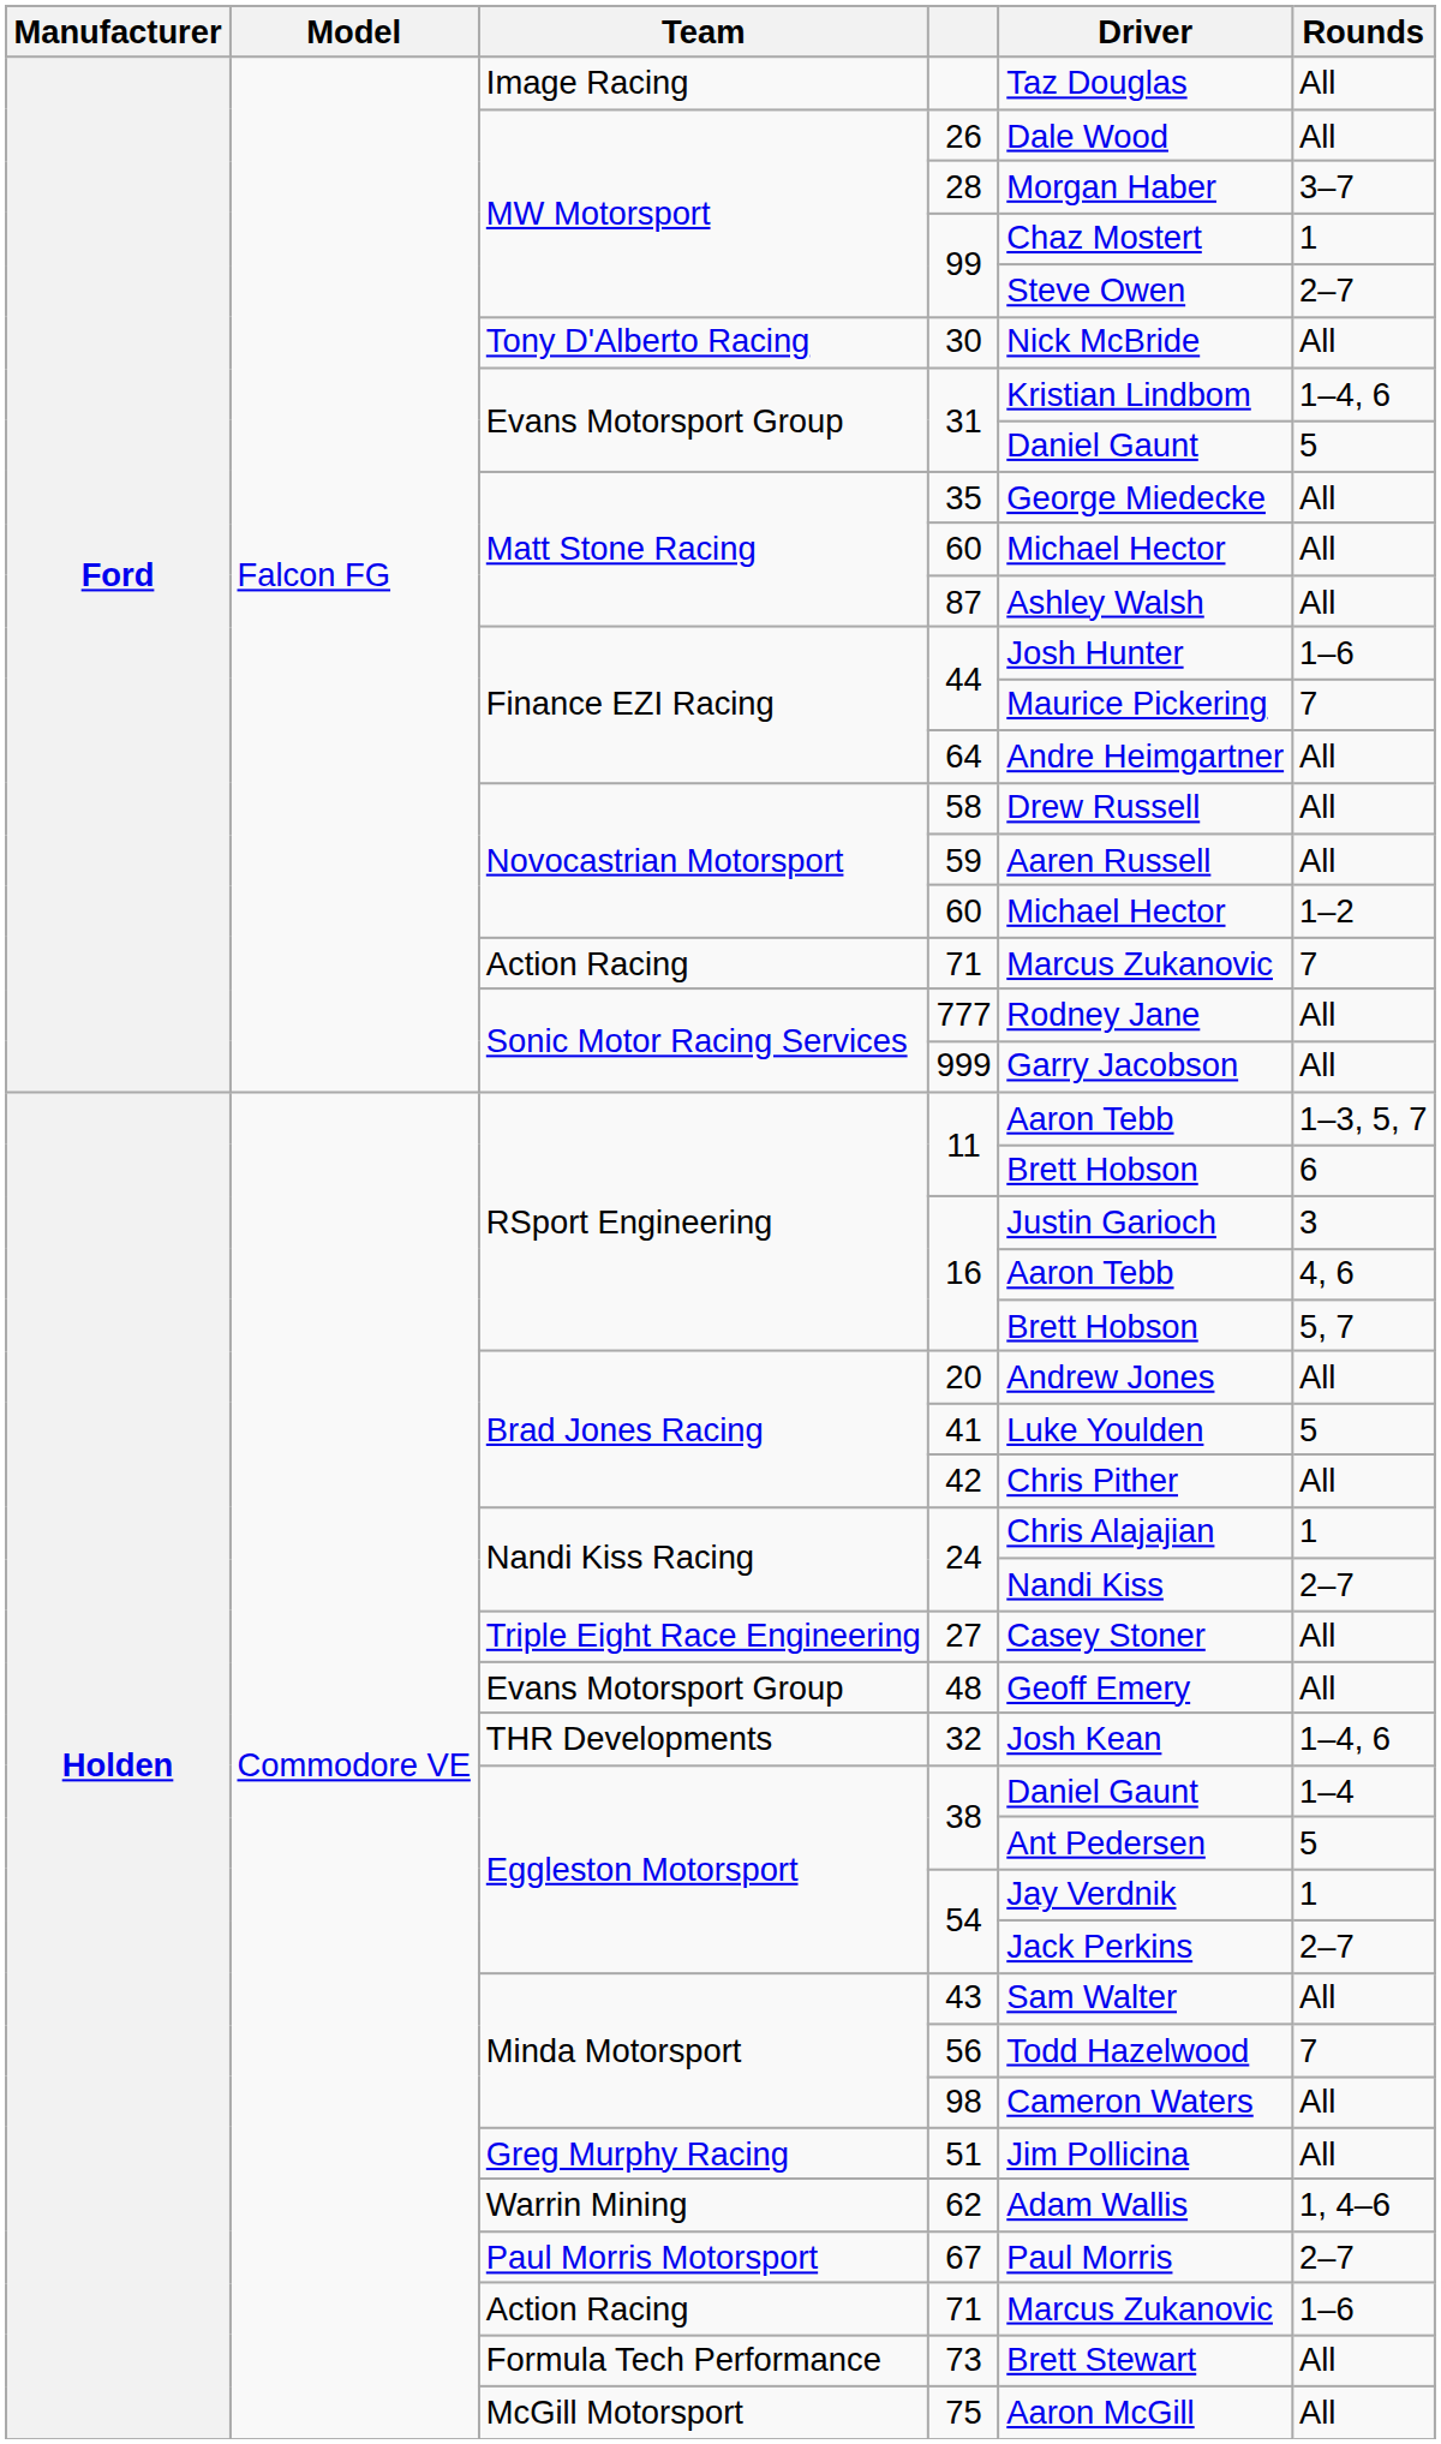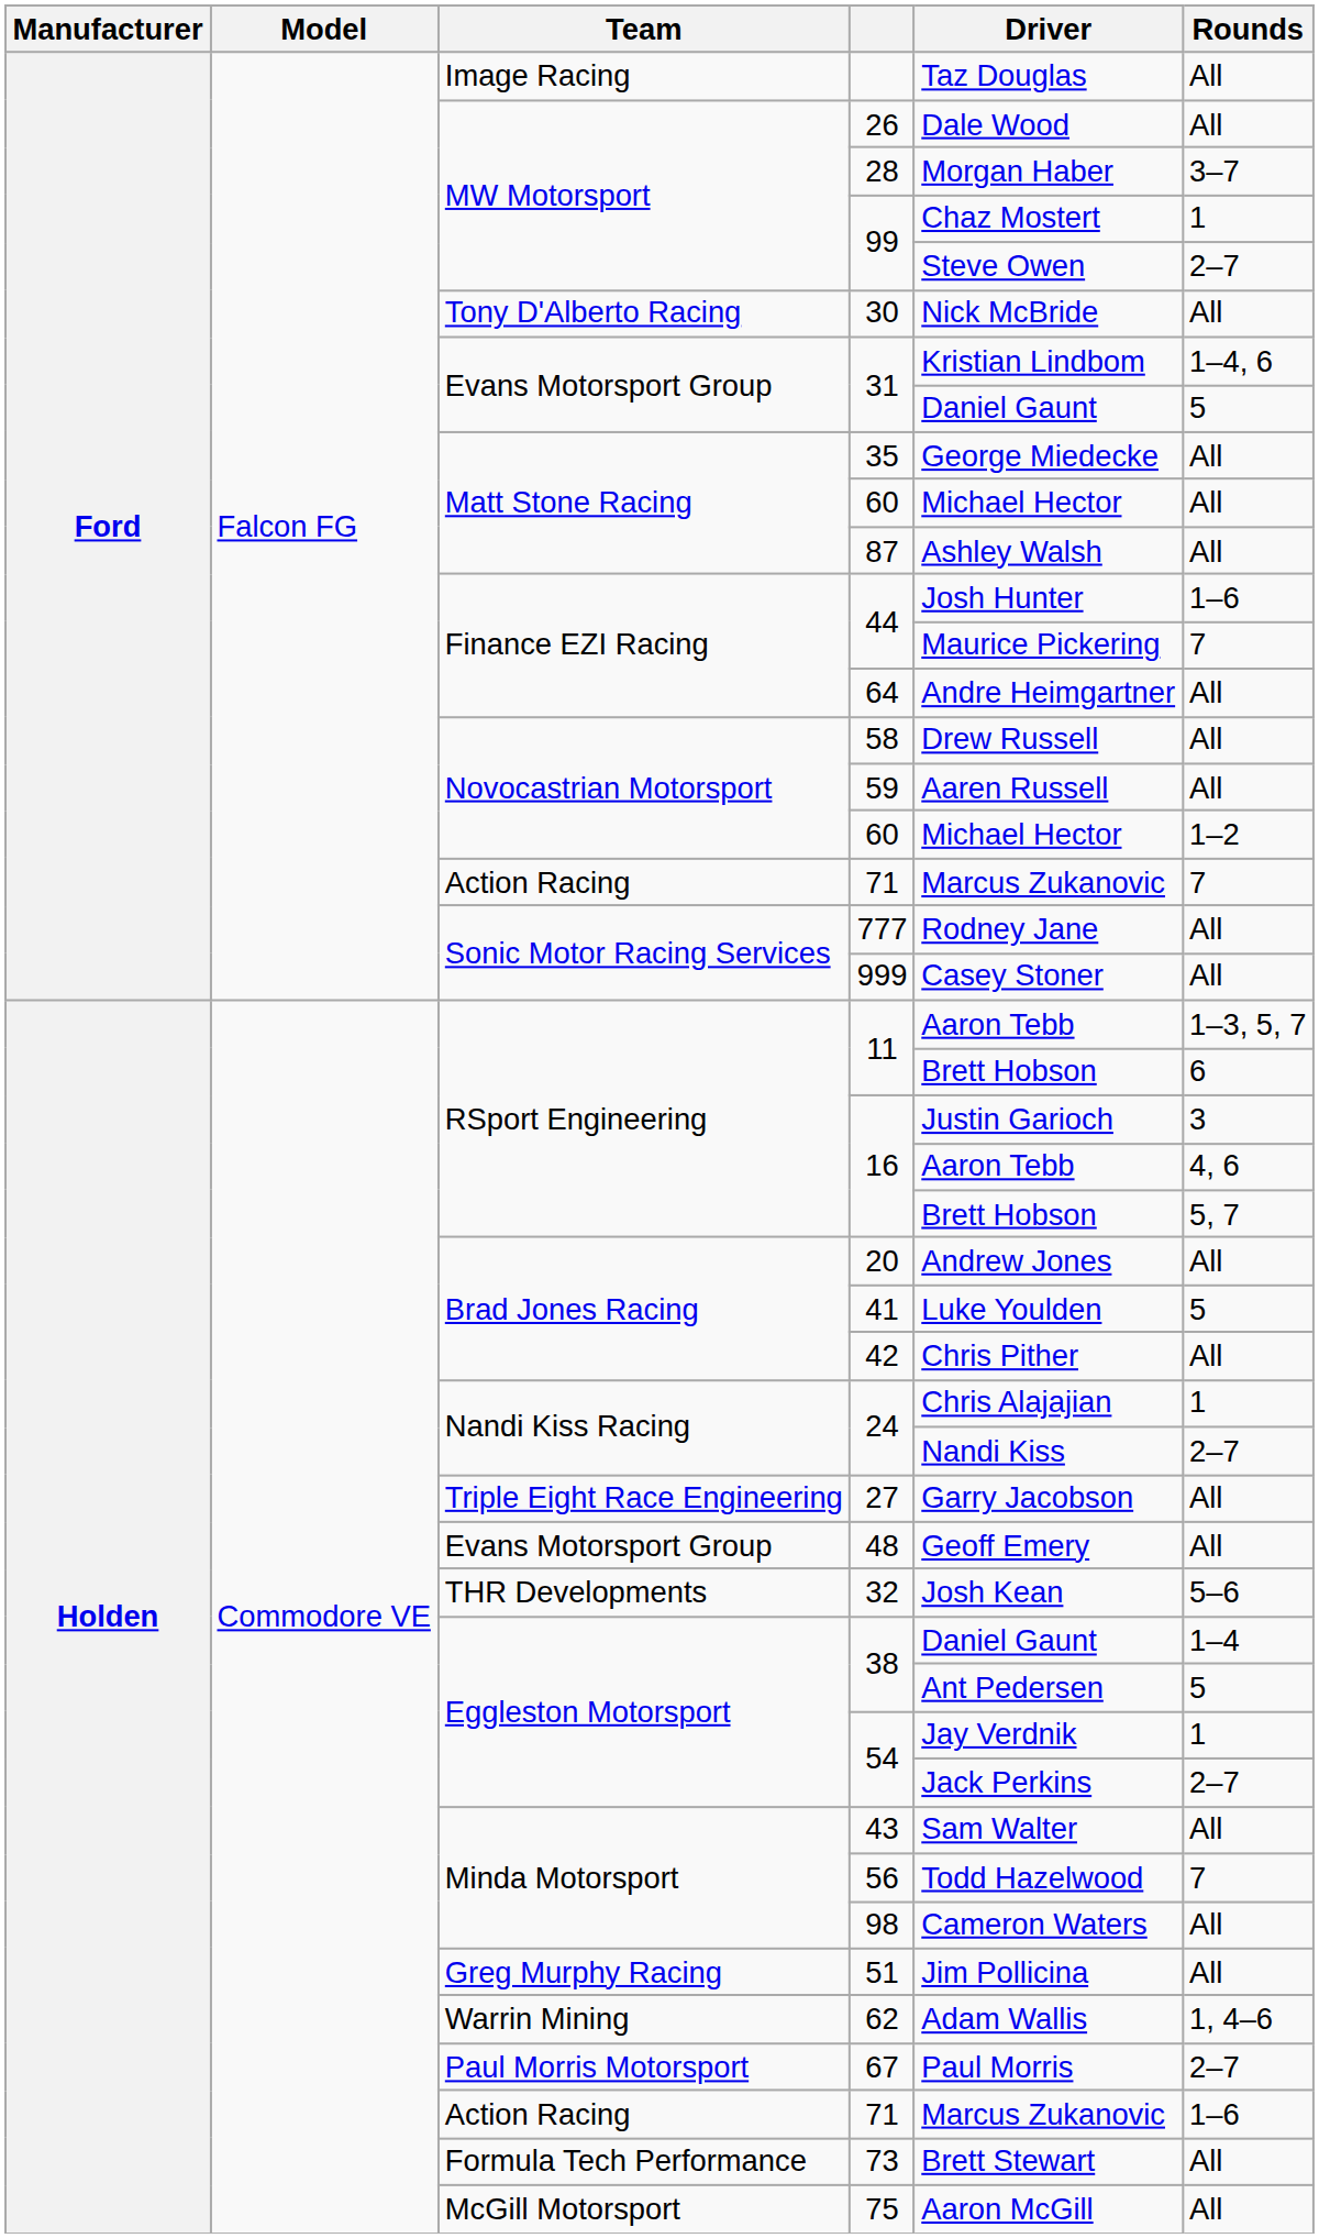999 | Driver: Garry Jacobson -> Casey Stoner
27 | Driver: Casey Stoner -> Garry Jacobson
32 | Rounds: 1–4, 6 -> 5–6
